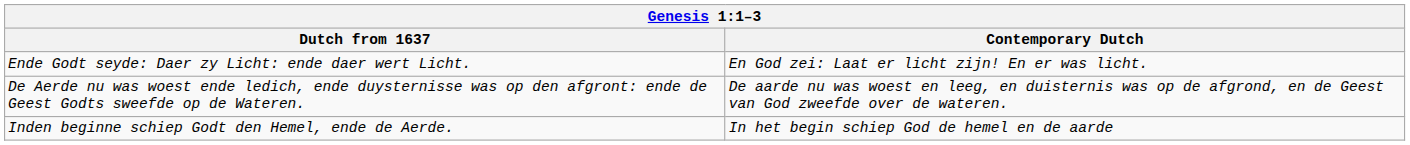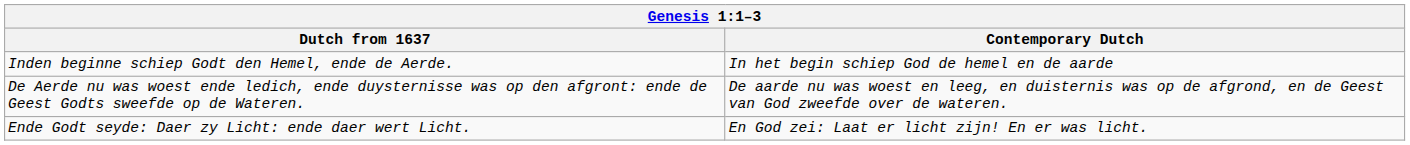rows swapped: Inden beginne schiep Godt den Hemel, ende de Aerde. <-> Ende Godt seyde: Daer zy Licht: ende daer wert Licht.
